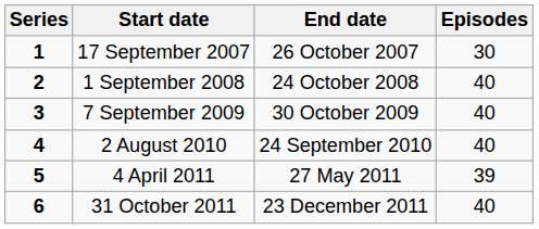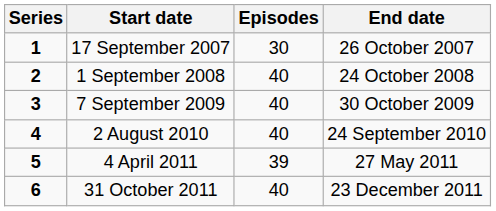columns swapped: End date <-> Episodes
